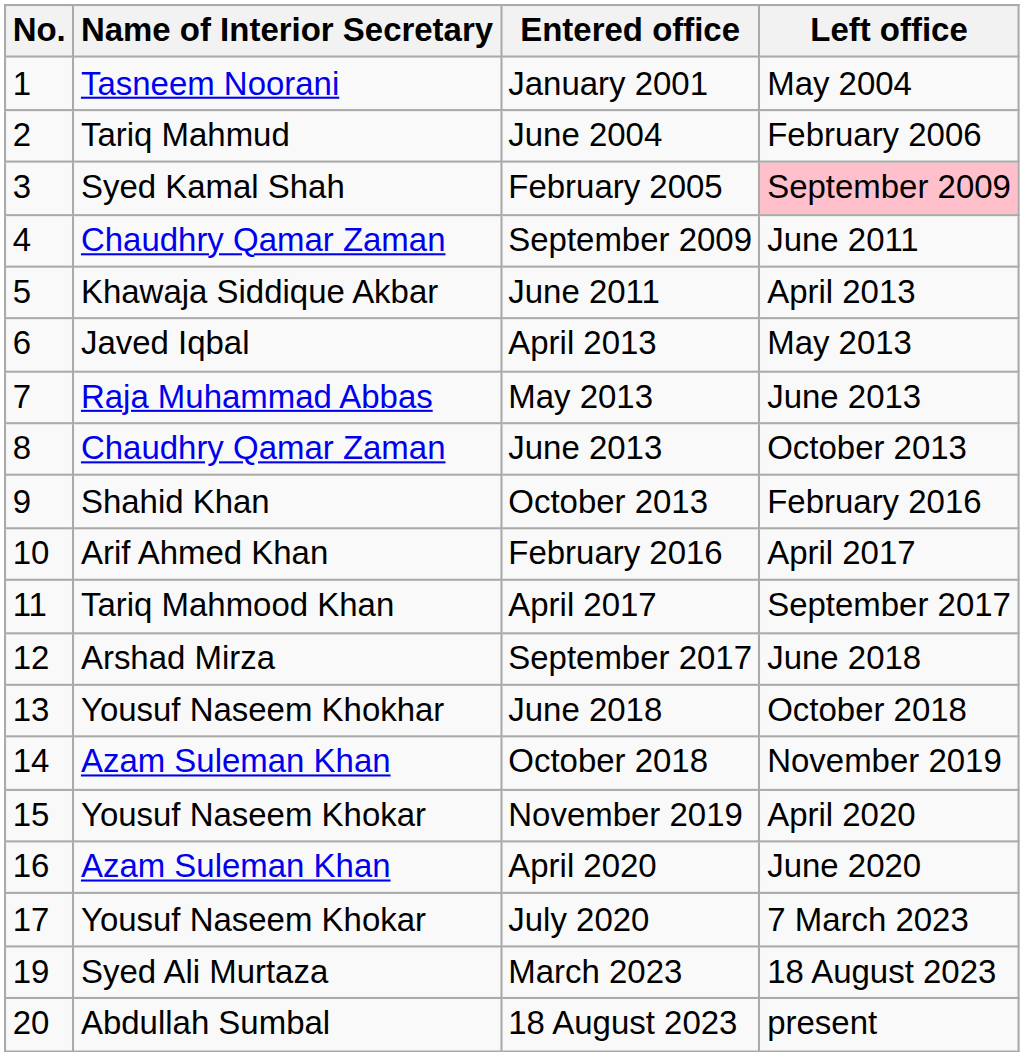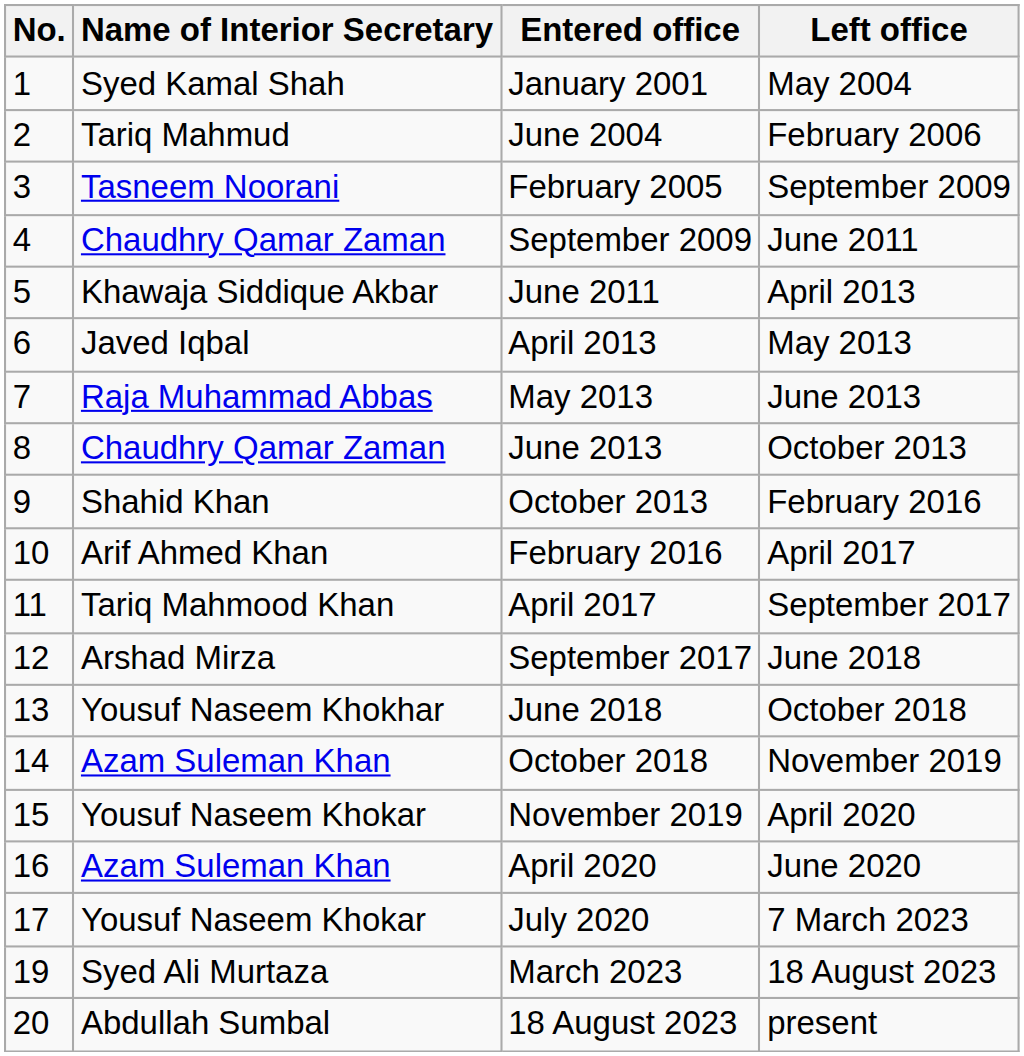January 2001 | Name of Interior Secretary: Tasneem Noorani -> Syed Kamal Shah
February 2005 | Name of Interior Secretary: Syed Kamal Shah -> Tasneem Noorani
February 2005 | Left office: pink background -> no background
